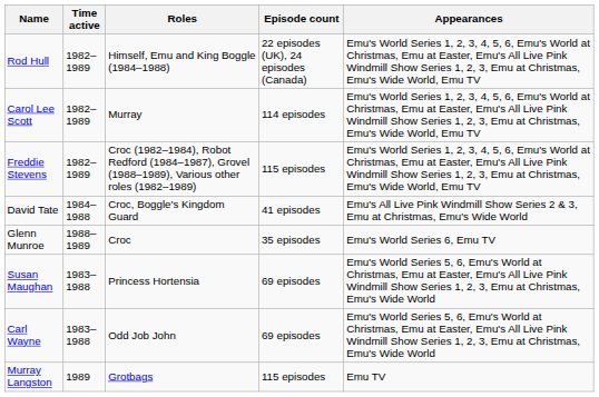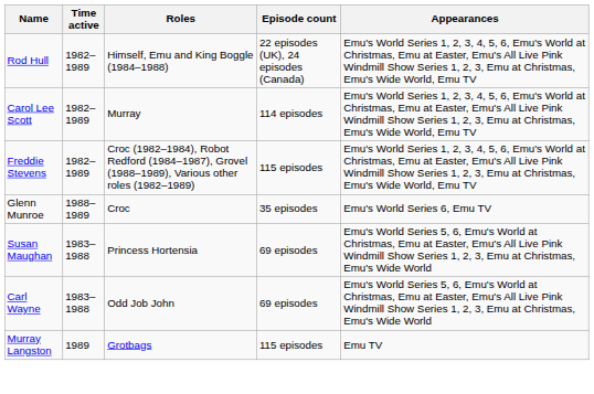- row: David Tate | 1984–1988 | Croc, Boggle's Kingdom Guard | 41 episodes | Emu's All Live Pink Windmill Show Series 2 & 3, Emu at Christmas, Emu's Wide World
